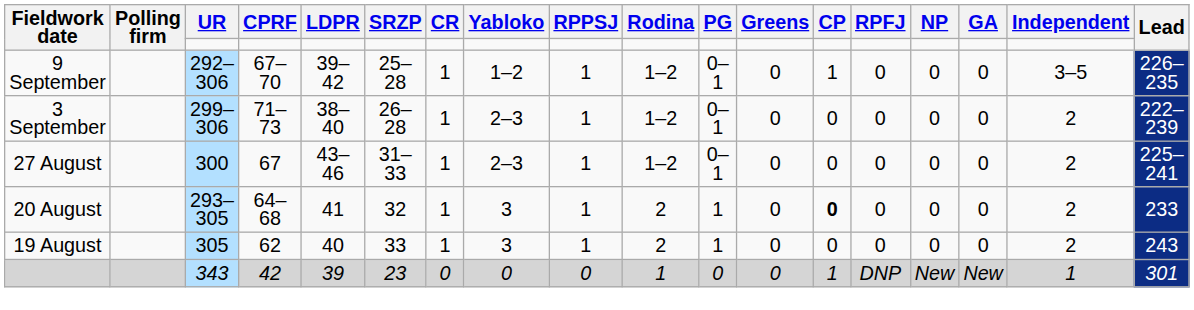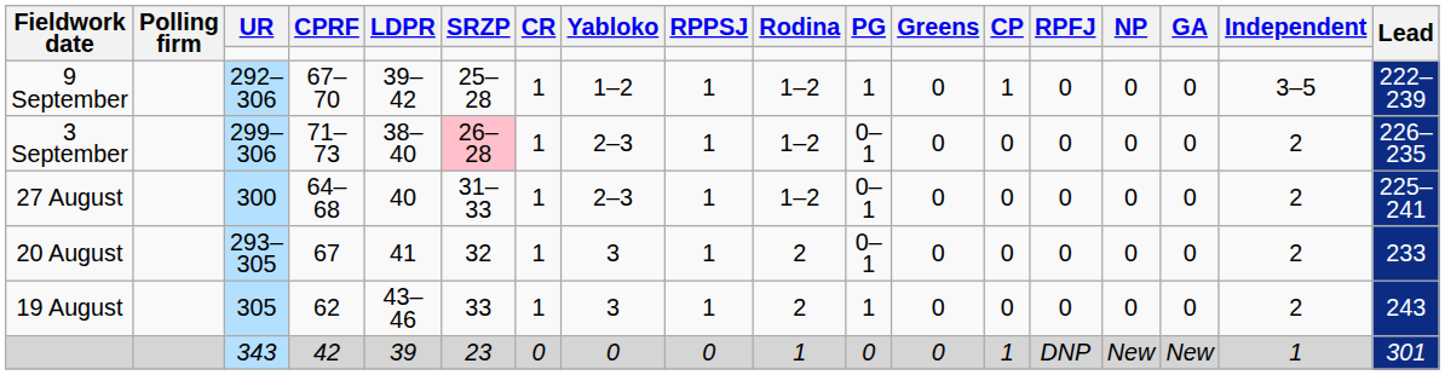9 September | PG: 0–1 -> 1
9 September | Lead: 226–235 -> 222–239
3 September | SRZP: no background -> pink background
3 September | Lead: 222–239 -> 226–235
27 August | CPRF: 67 -> 64–68
27 August | LDPR: 43–46 -> 40
20 August | CPRF: 64–68 -> 67
20 August | PG: 1 -> 0–1
20 August | CP: bold -> normal
19 August | LDPR: 40 -> 43–46
